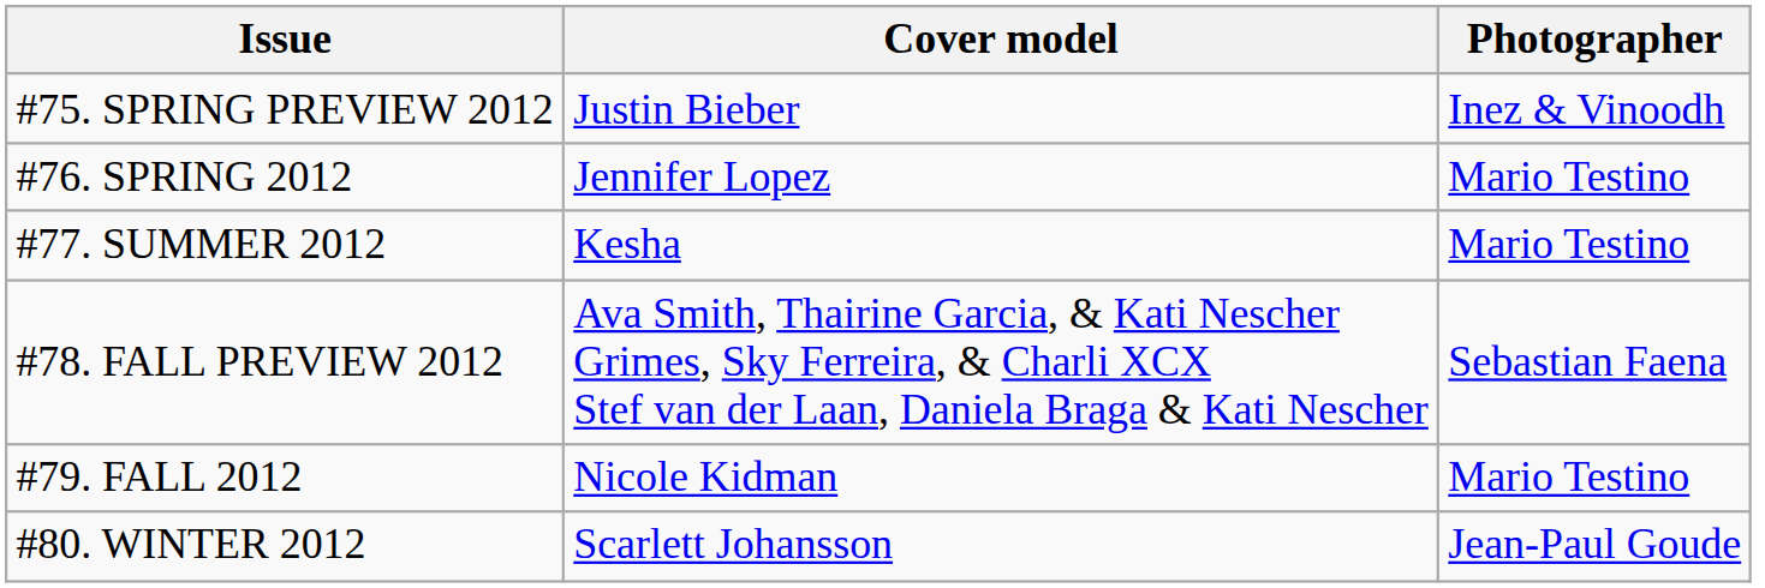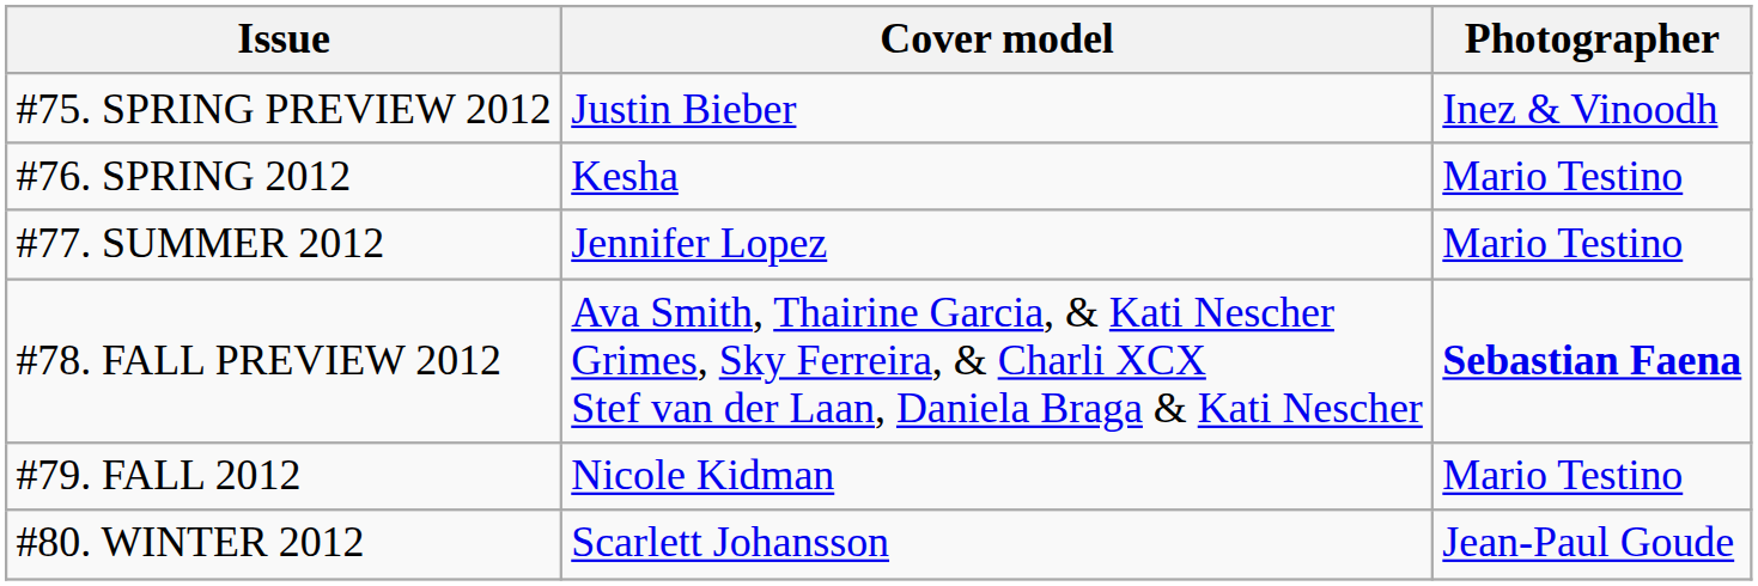#76. SPRING 2012 | Cover model: Jennifer Lopez -> Kesha
#77. SUMMER 2012 | Cover model: Kesha -> Jennifer Lopez
#78. FALL PREVIEW 2012 | Photographer: normal -> bold
